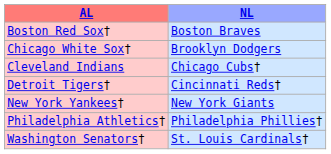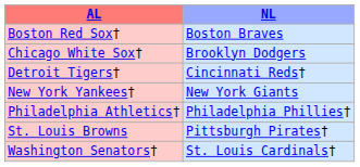- row: Cleveland Indians | Chicago Cubs†
+ row: St. Louis Browns | Pittsburgh Pirates†
